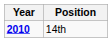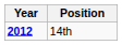14th | Year: 2010 -> 2012
